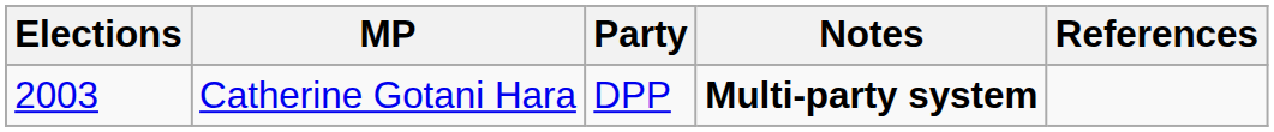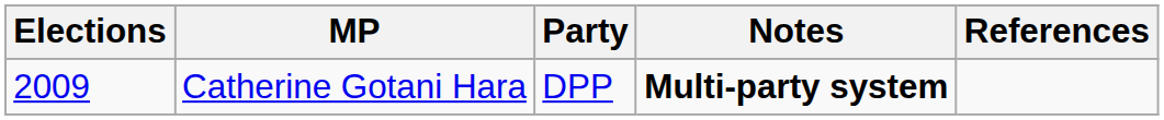Catherine Gotani Hara | Elections: 2003 -> 2009
